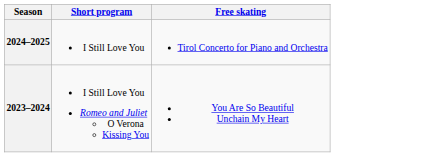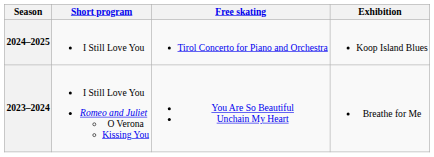+ column: Exhibition | Koop Island Blues | Breathe for Me
